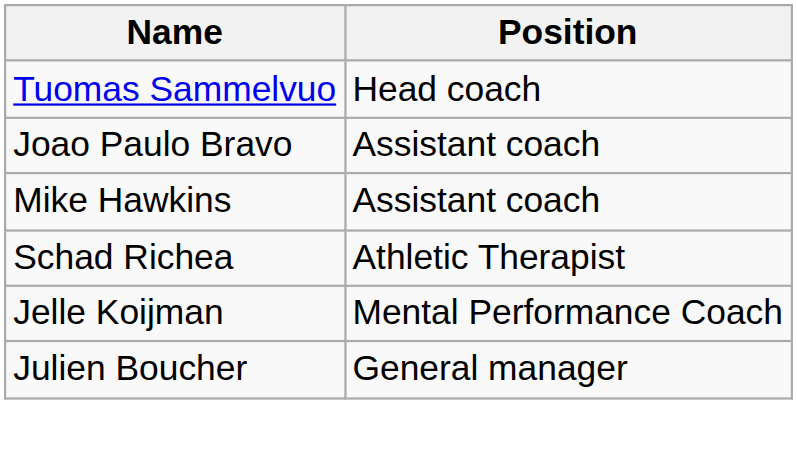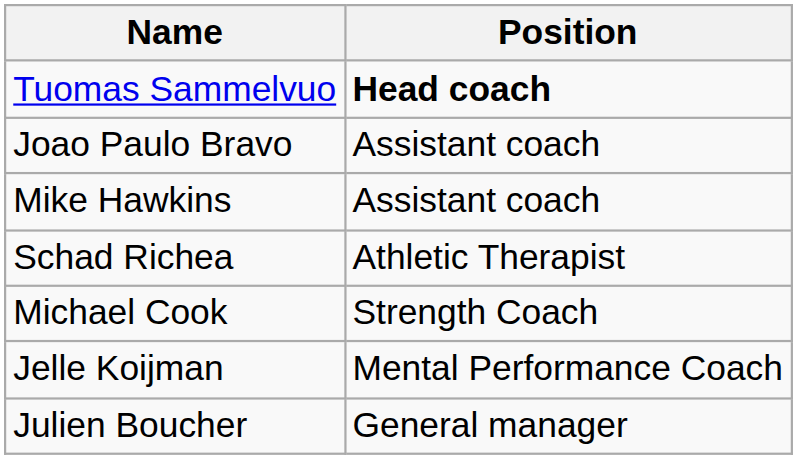Tuomas Sammelvuo | Position: normal -> bold
+ row: Michael Cook | Strength Coach
